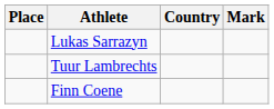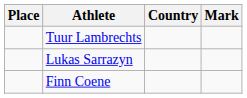rows swapped: Tuur Lambrechts <-> Lukas Sarrazyn
